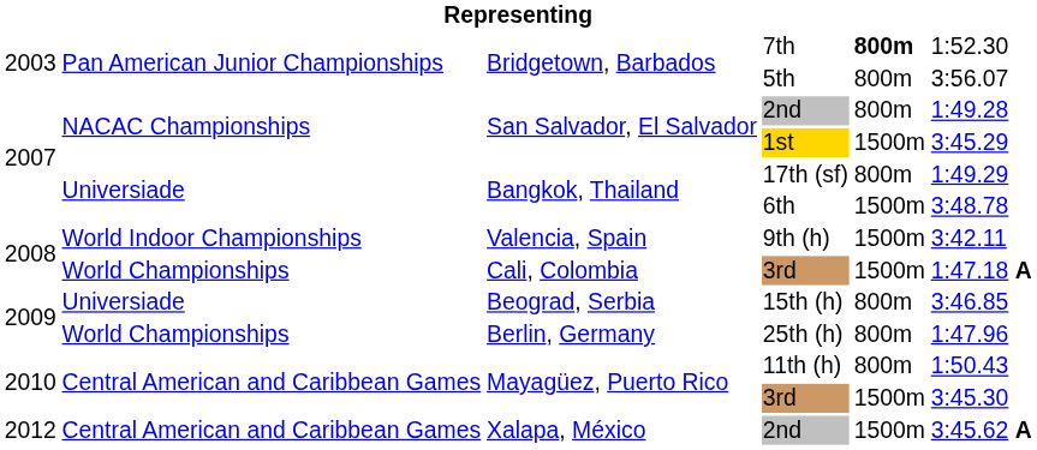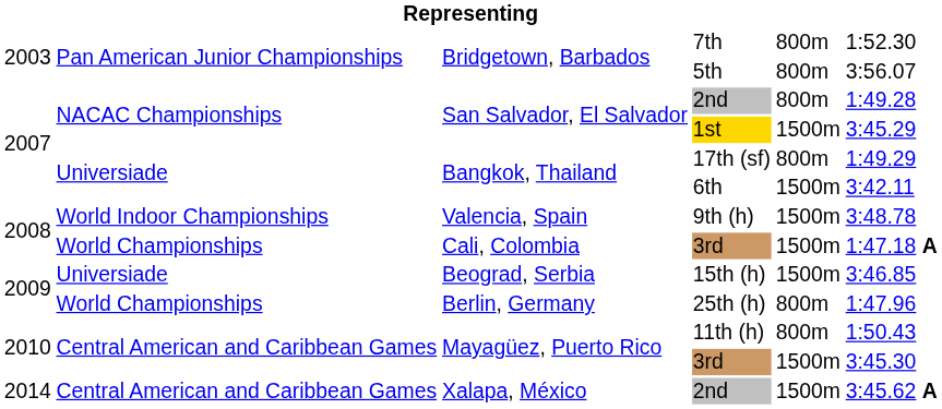7th | column 5: bold -> normal
6th | column 6: 3:48.78 -> 3:42.11
9th (h) | column 6: 3:42.11 -> 3:48.78
15th (h) | column 5: 800m -> 1500m
Xalapa, México / 2nd | column 1: 2012 -> 2014
